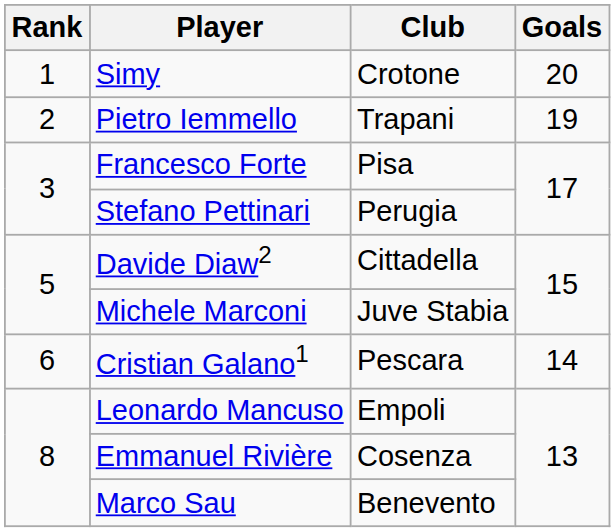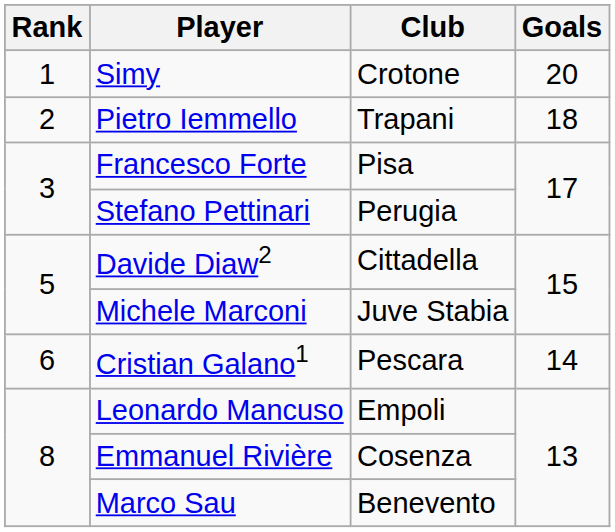Pietro Iemmello | Goals: 19 -> 18
